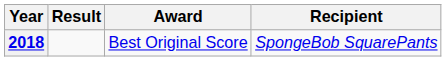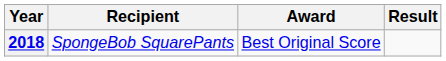columns swapped: Recipient <-> Result
